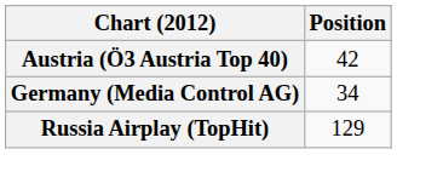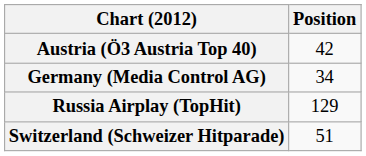+ row: Switzerland (Schweizer Hitparade) | 51
